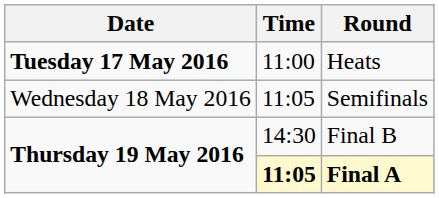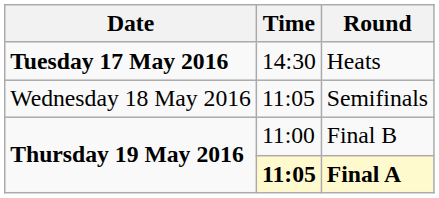Heats | Time: 11:00 -> 14:30
Final B | Time: 14:30 -> 11:00
